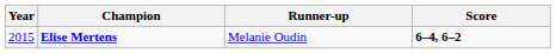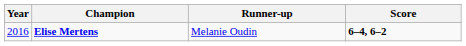Elise Mertens | Year: 2015 -> 2016
